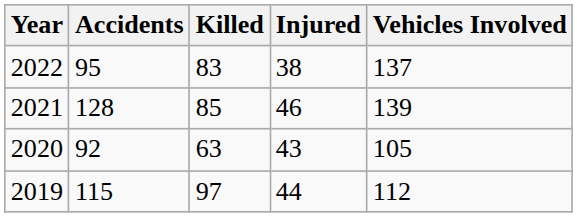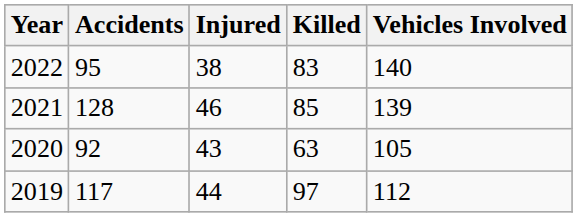columns swapped: Killed <-> Injured
2022 | Vehicles Involved: 137 -> 140
2019 | Accidents: 115 -> 117
